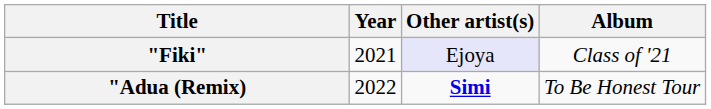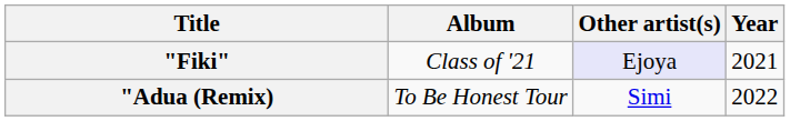columns swapped: Year <-> Album
"Adua (Remix) | Other artist(s): bold -> normal
